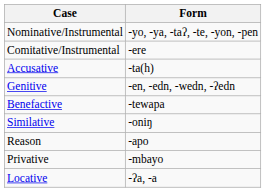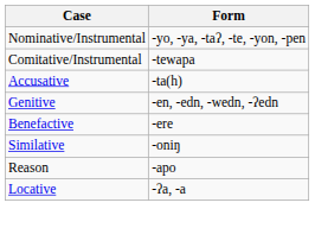Comitative/Instrumental | Form: -ere -> -tewapa
Benefactive | Form: -tewapa -> -ere
- row: Privative | -mbayo
